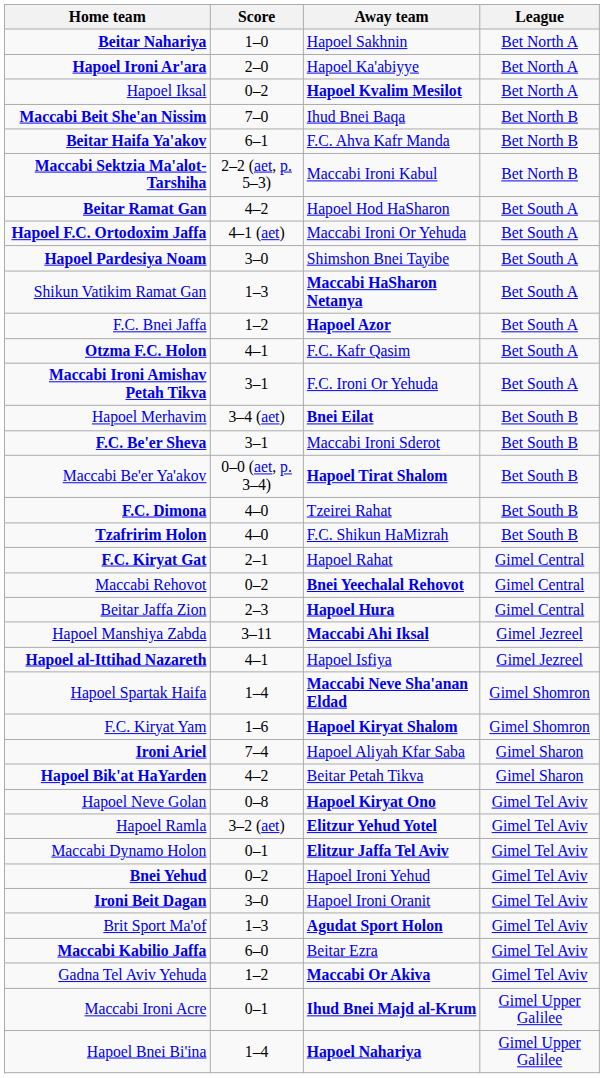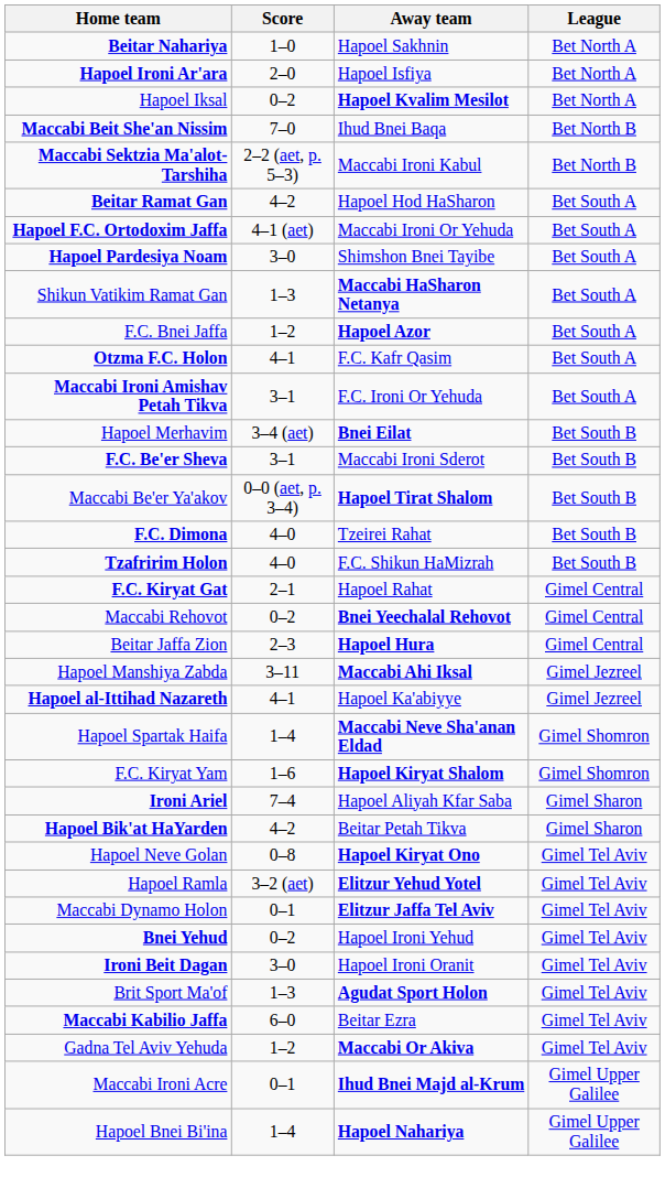Hapoel Ironi Ar'ara | Away team: Hapoel Ka'abiyye -> Hapoel Isfiya
- row: Beitar Haifa Ya'akov | 6–1 | F.C. Ahva Kafr Manda | Bet North B
Hapoel al-Ittihad Nazareth | Away team: Hapoel Isfiya -> Hapoel Ka'abiyye
